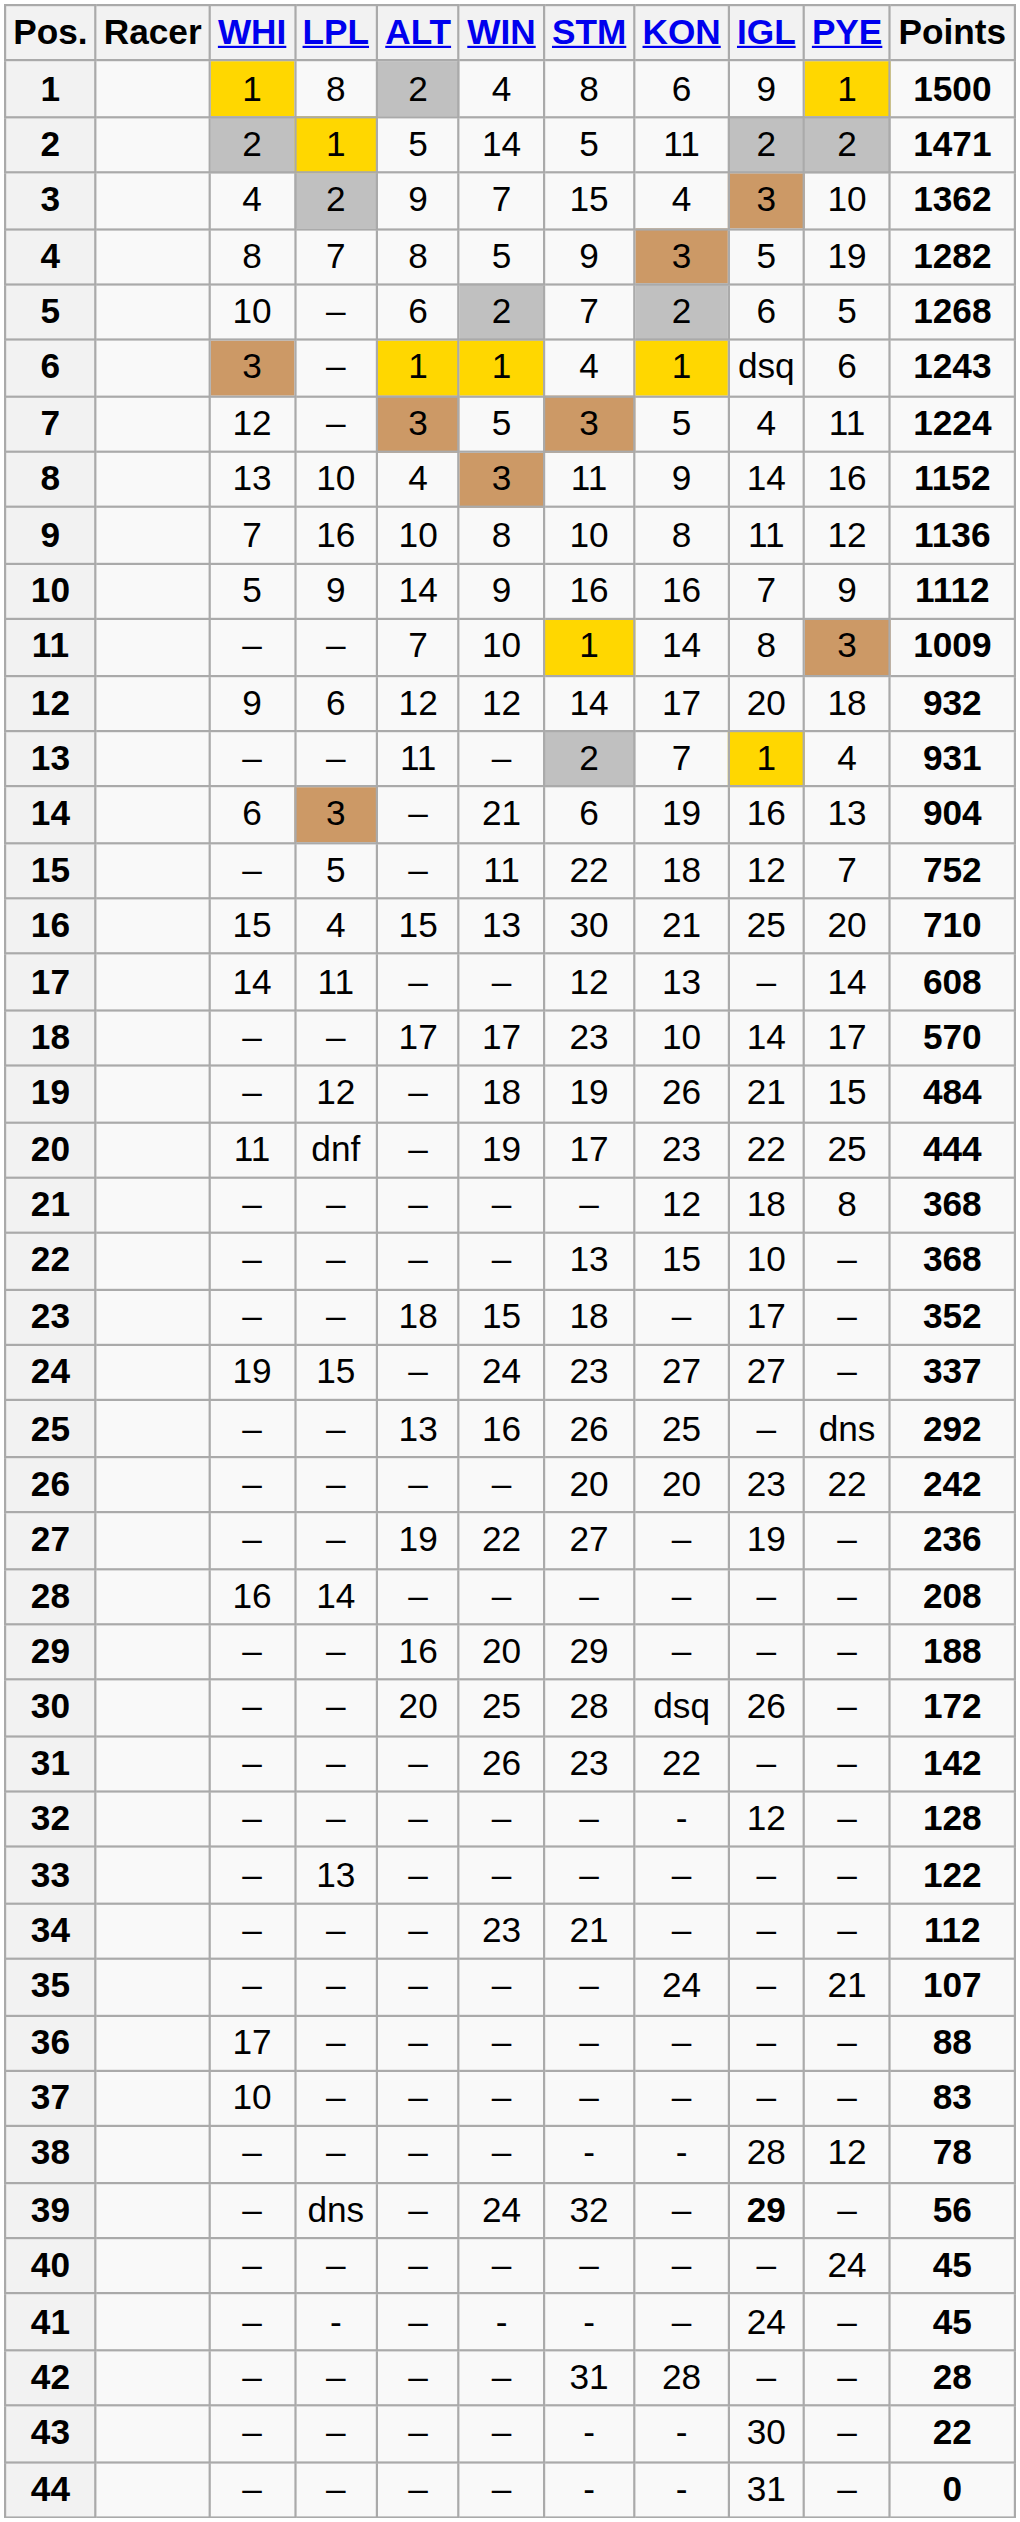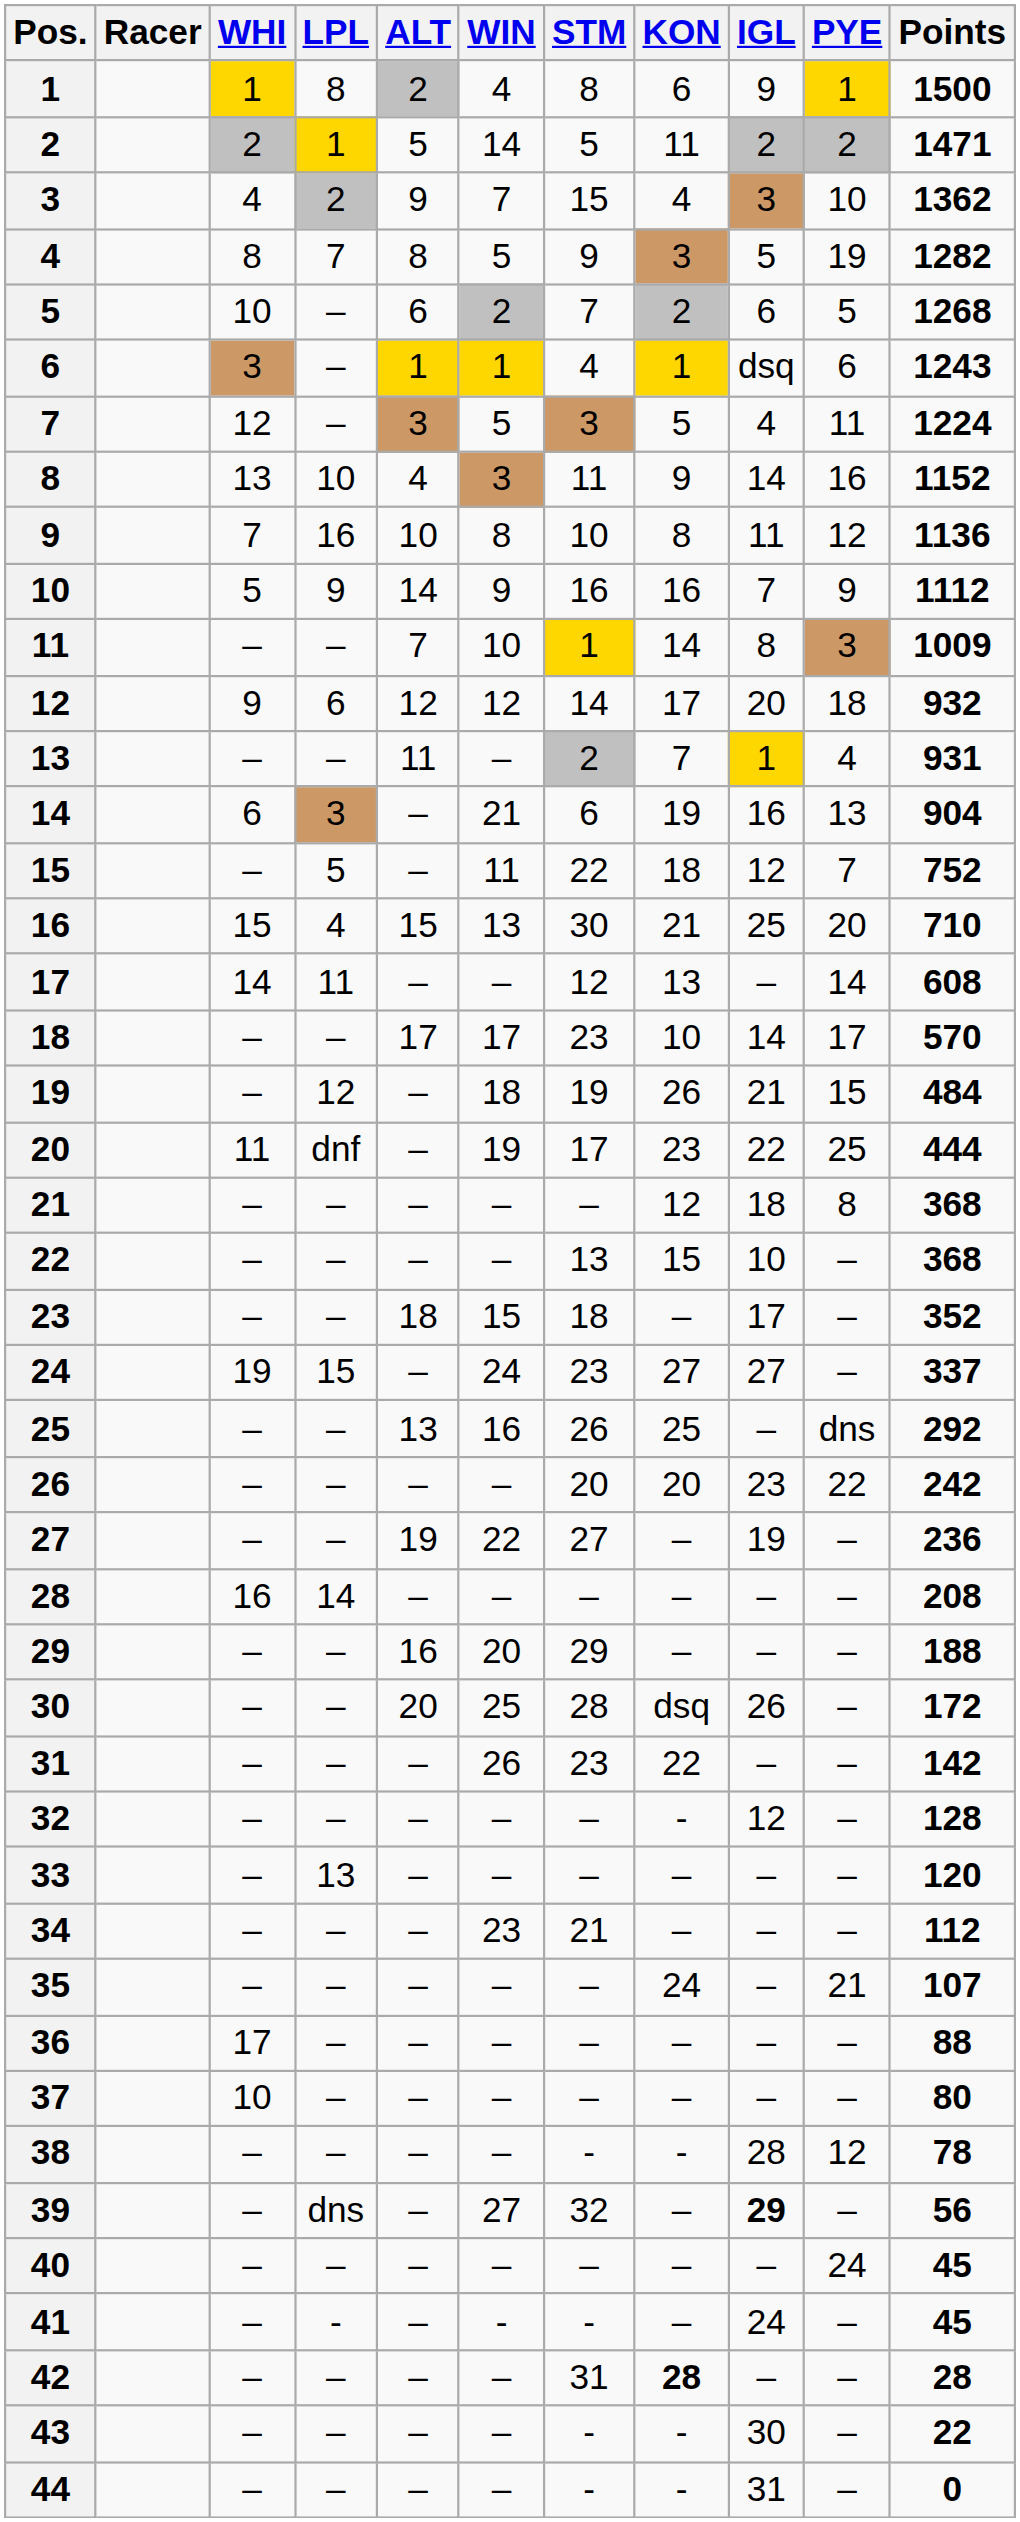33 | Points: 122 -> 120
37 | Points: 83 -> 80
39 | WIN: 24 -> 27
42 | KON: normal -> bold
